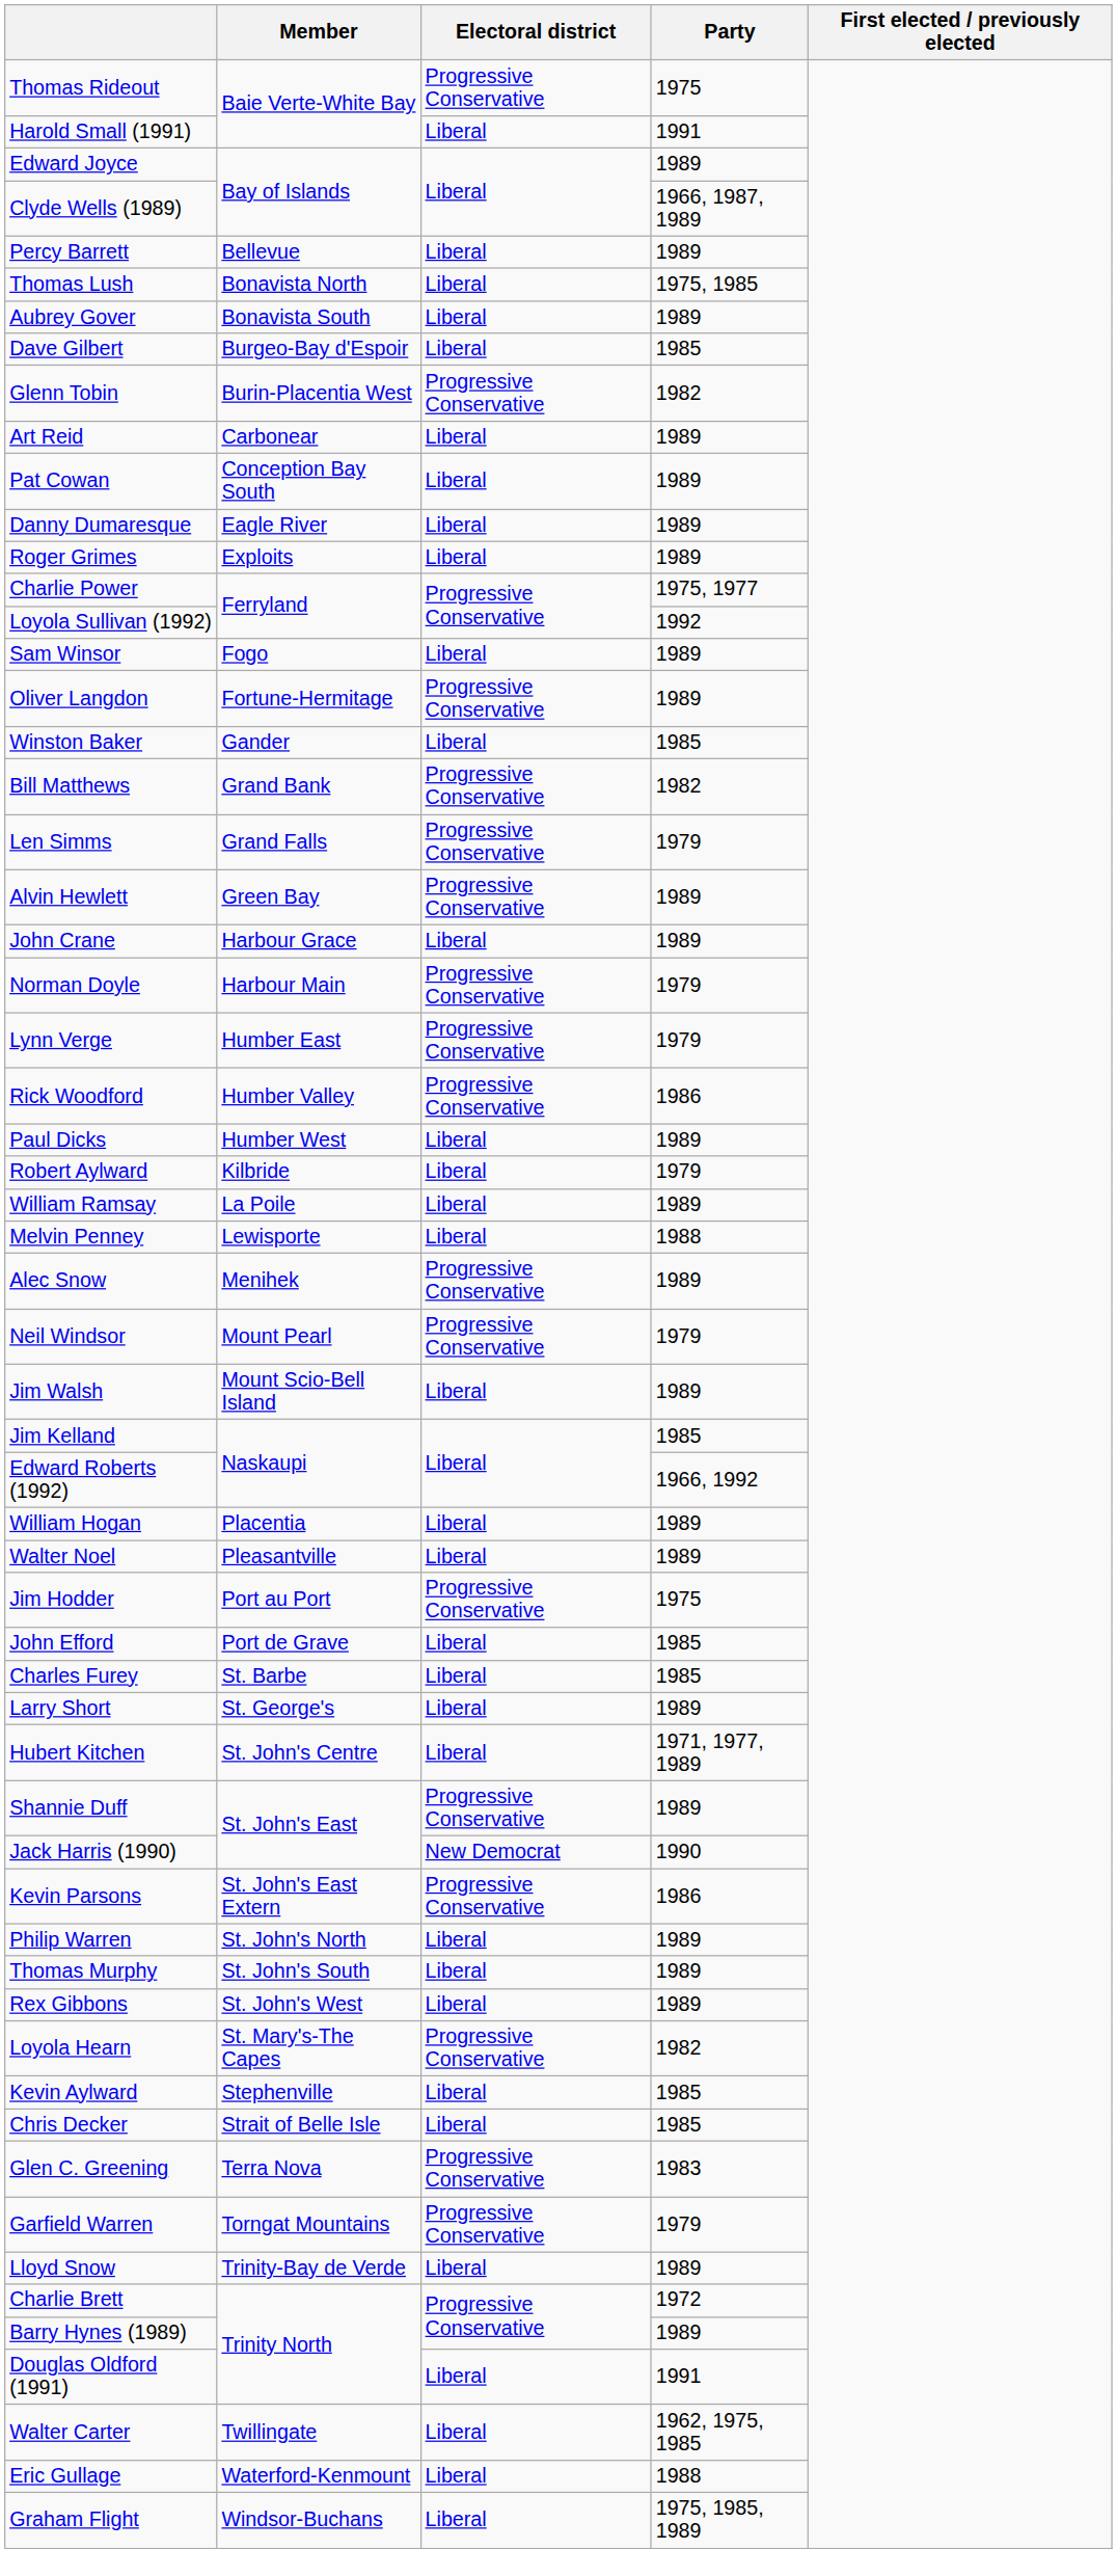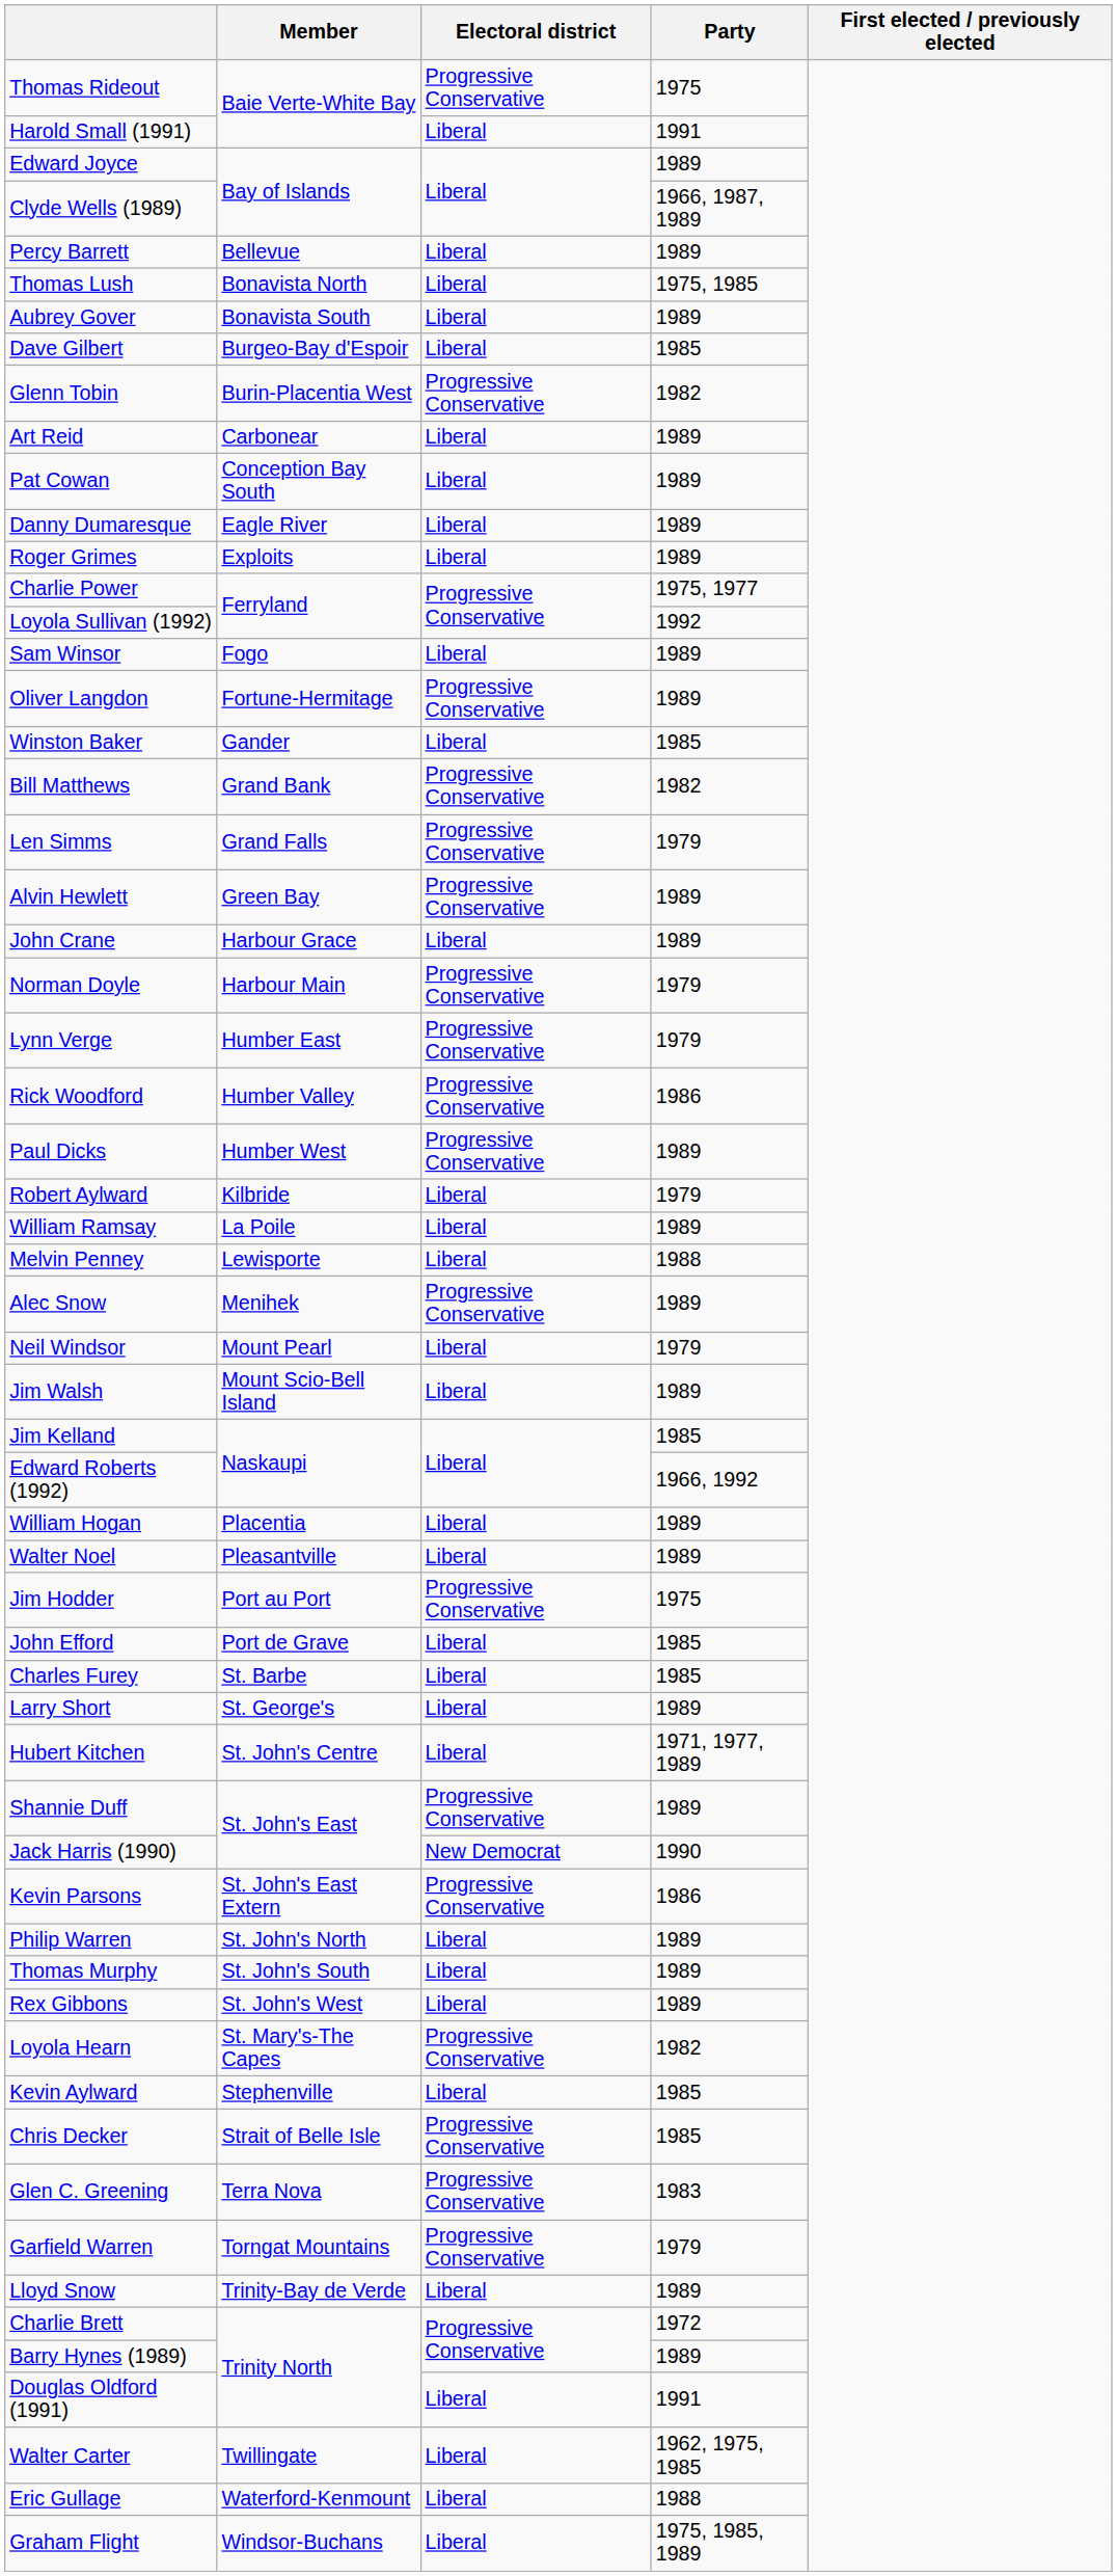Paul Dicks | Electoral district: Liberal -> Progressive Conservative
Neil Windsor | Electoral district: Progressive Conservative -> Liberal
Chris Decker | Electoral district: Liberal -> Progressive Conservative
